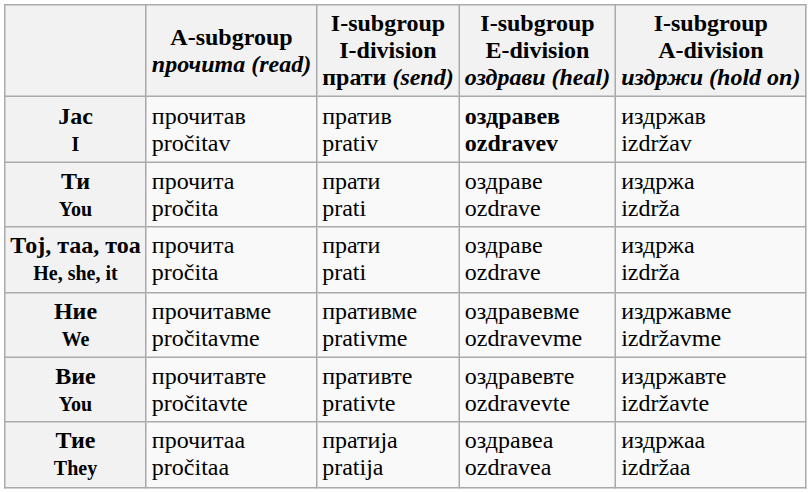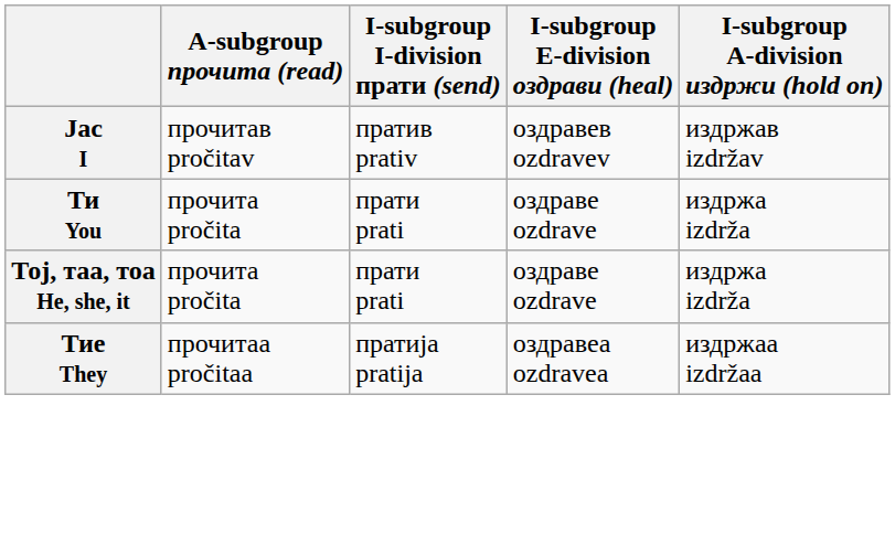Јас I | I-subgroup E-division оздрави (heal): bold -> normal
- row: Ние We | прочитавме pročitavme | пративме prativme | оздравевме ozdravevme | издржавме izdržavme
- row: Вие You | прочитавте pročitavte | пративте prativte | оздравевте ozdravevte | издржавте izdržavte
